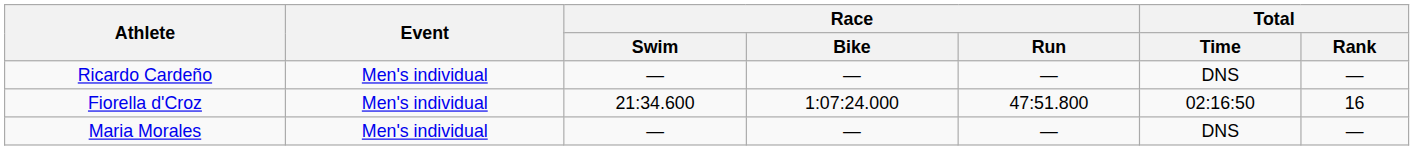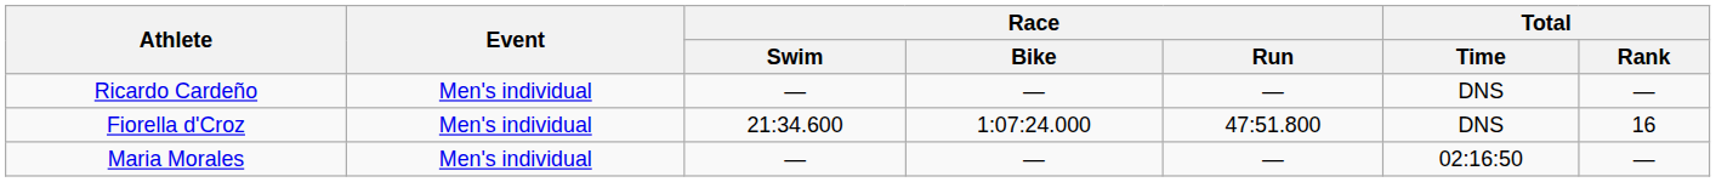Fiorella d'Croz | Total / Time: 02:16:50 -> DNS
Maria Morales | Total / Time: DNS -> 02:16:50
